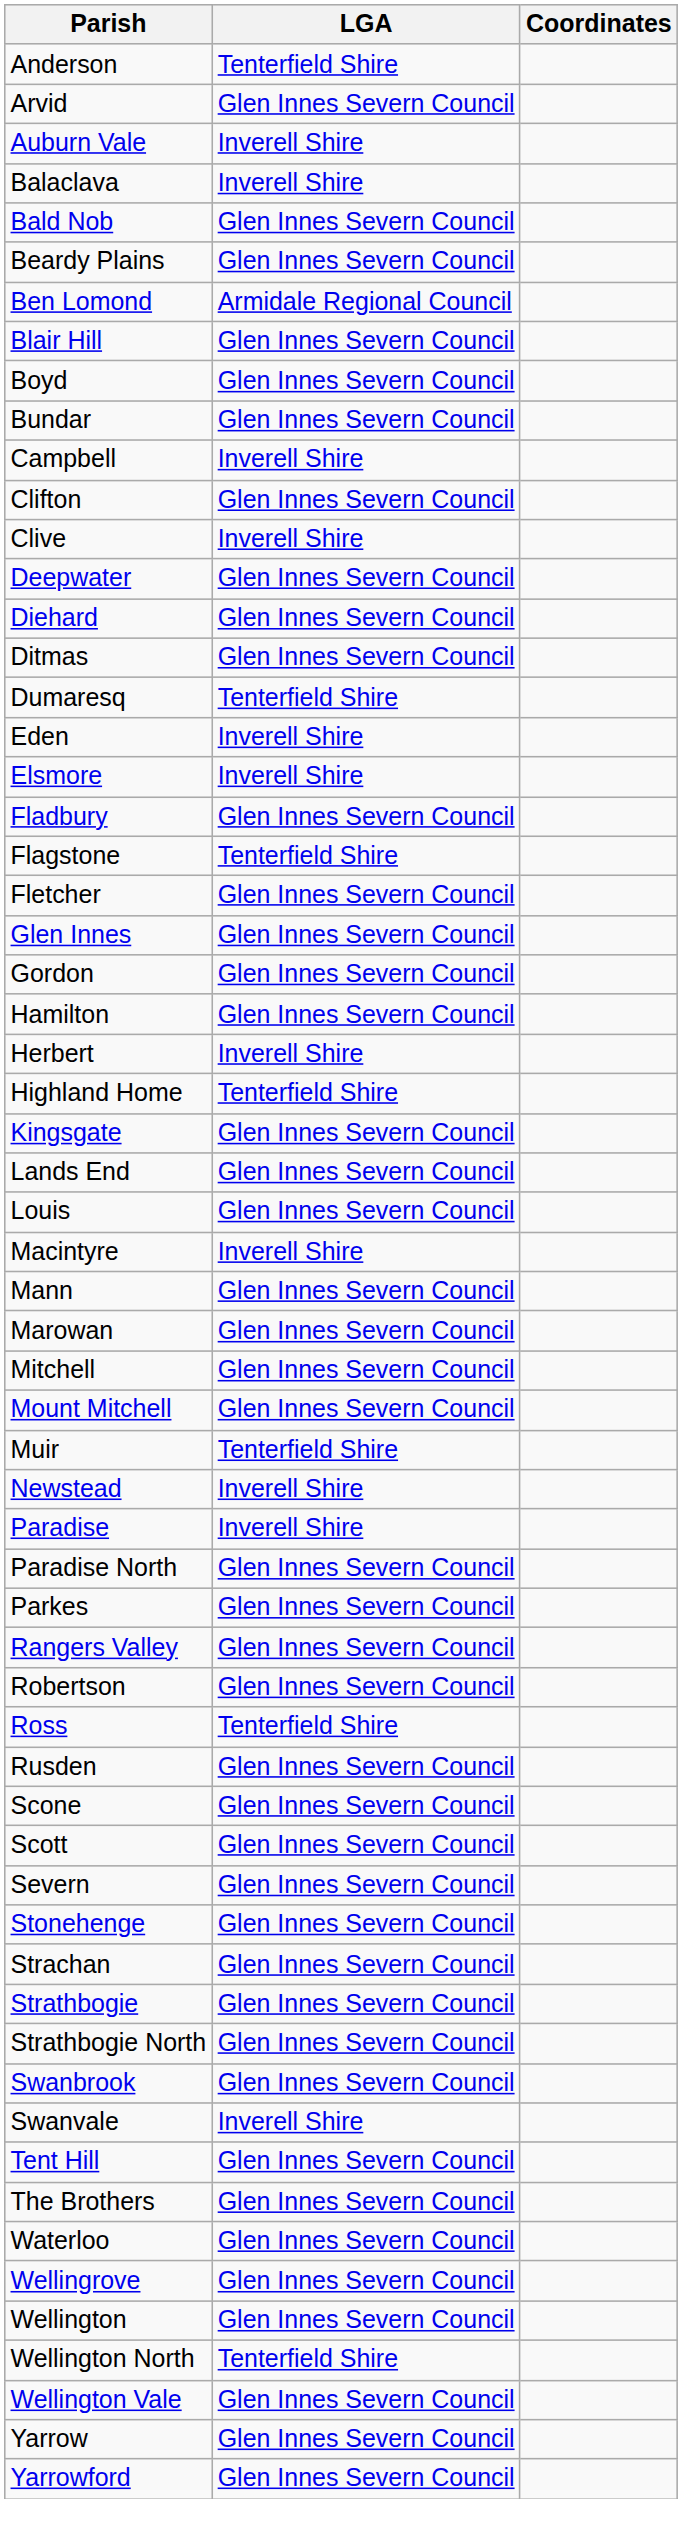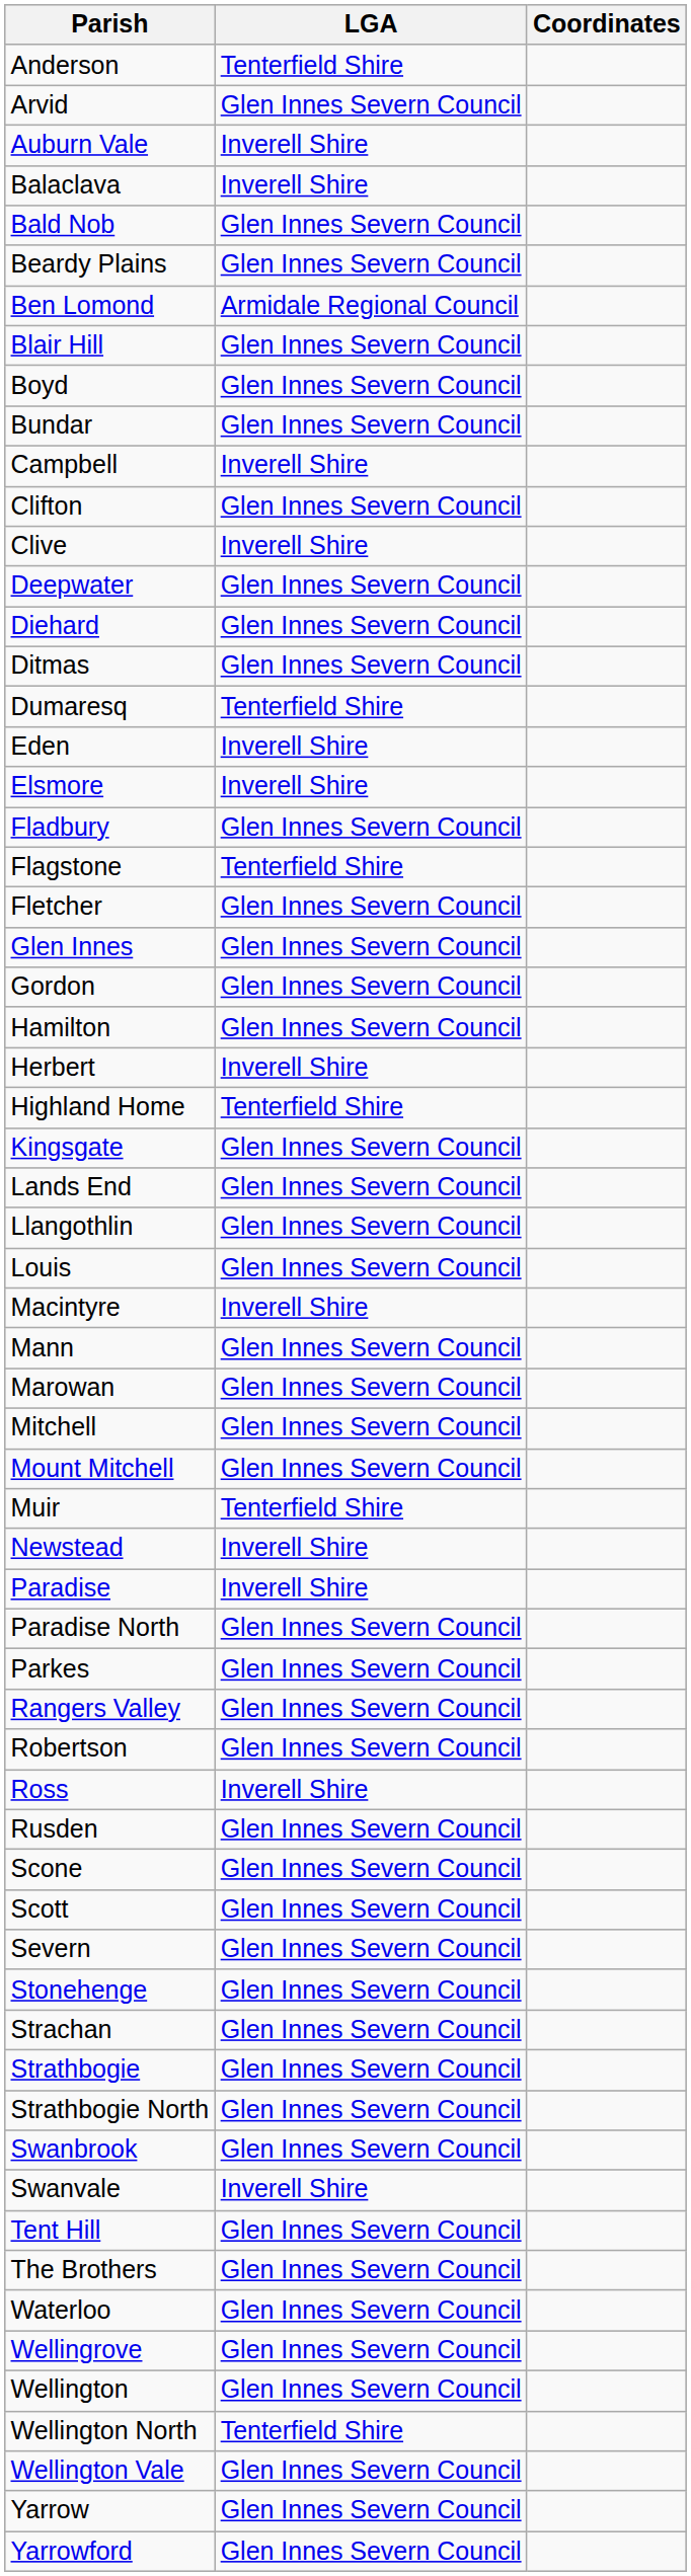+ row: Llangothlin | Glen Innes Severn Council
Ross | LGA: Tenterfield Shire -> Inverell Shire
